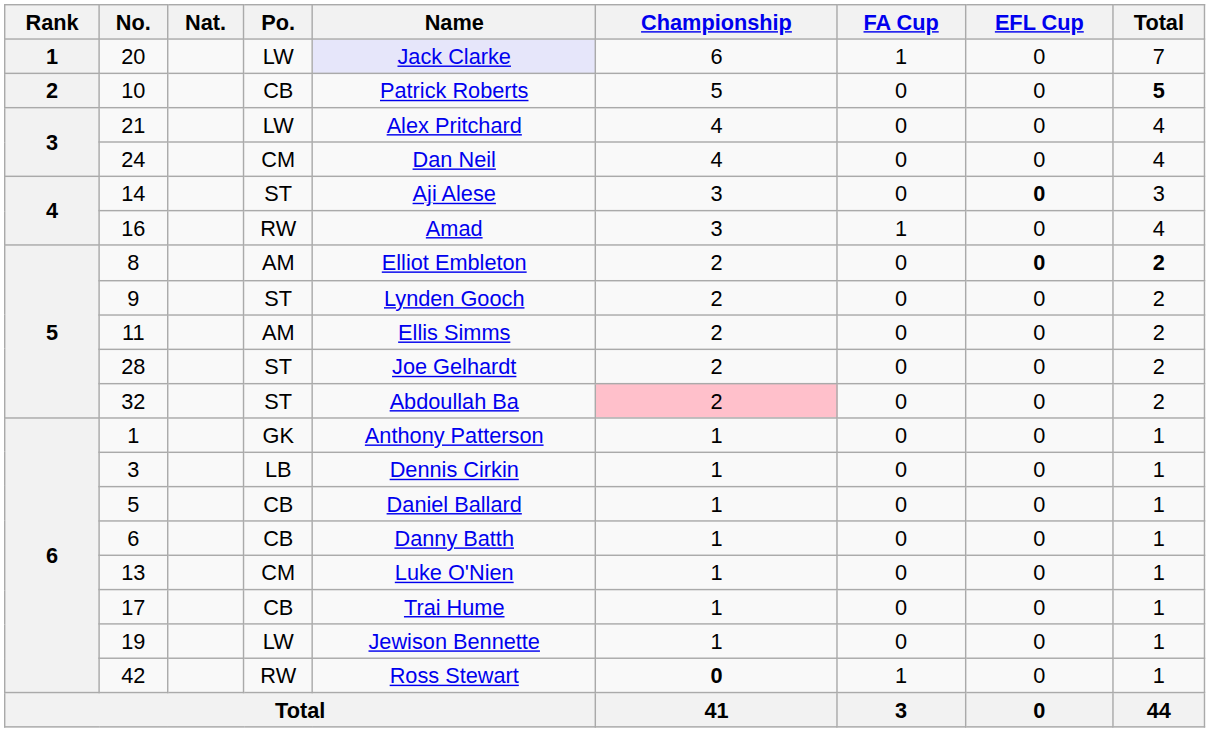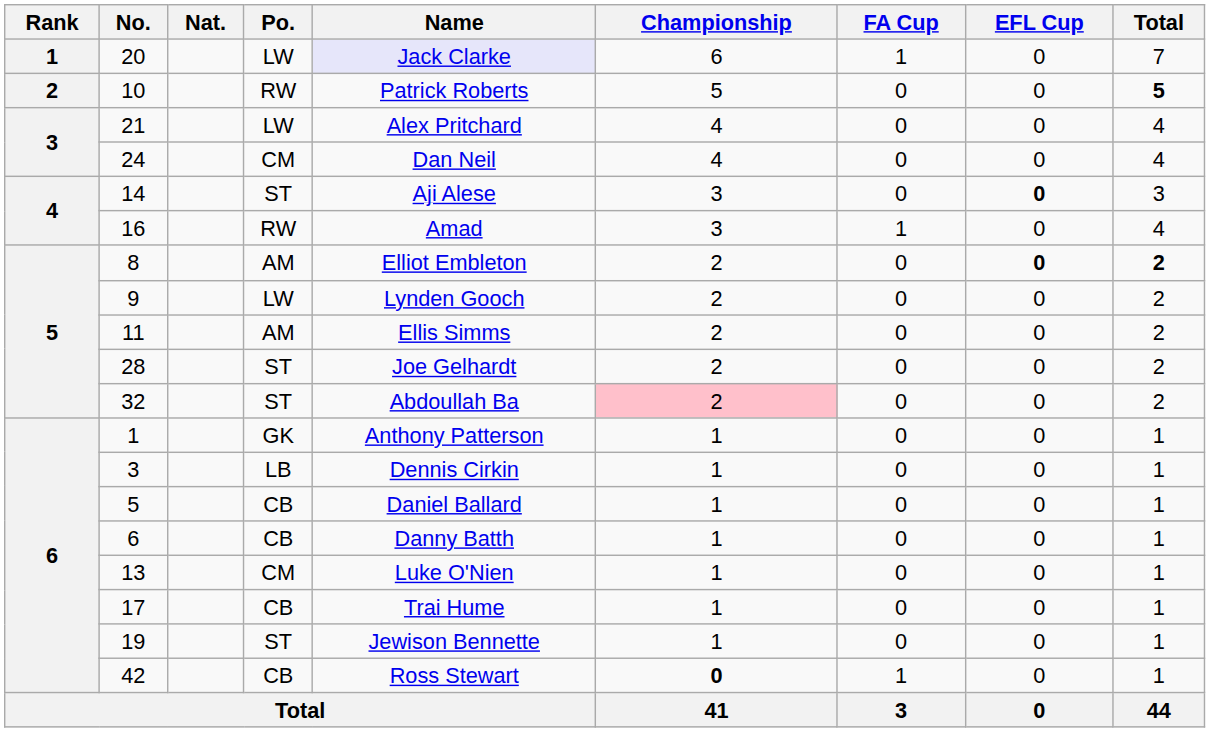10 | Po.: CB -> RW
9 | Po.: ST -> LW
19 | Po.: LW -> ST
42 | Po.: RW -> CB
